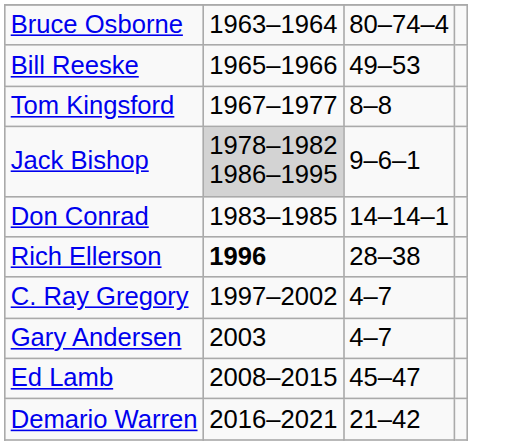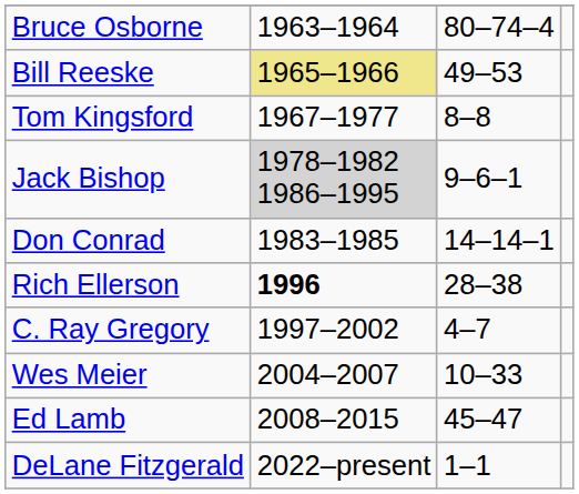Bill Reeske | column 2: no background -> khaki background
- row: Gary Andersen | 2003 | 4–7
+ row: Wes Meier | 2004–2007 | 10–33
- row: Demario Warren | 2016–2021 | 21–42
+ row: DeLane Fitzgerald | 2022–present | 1–1
